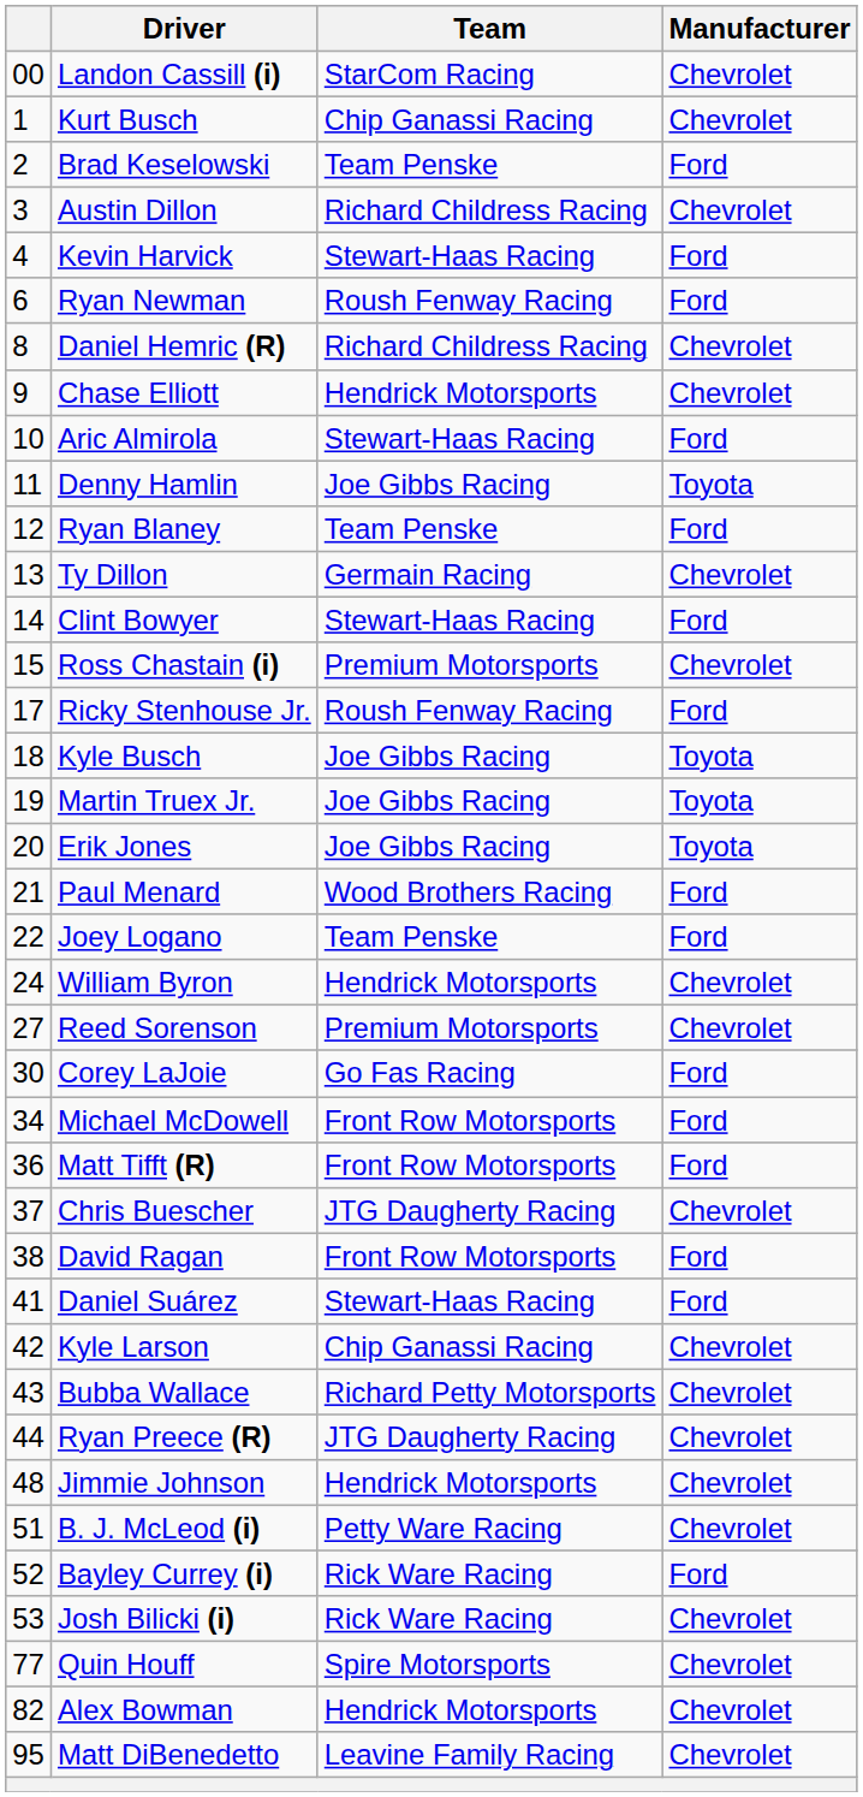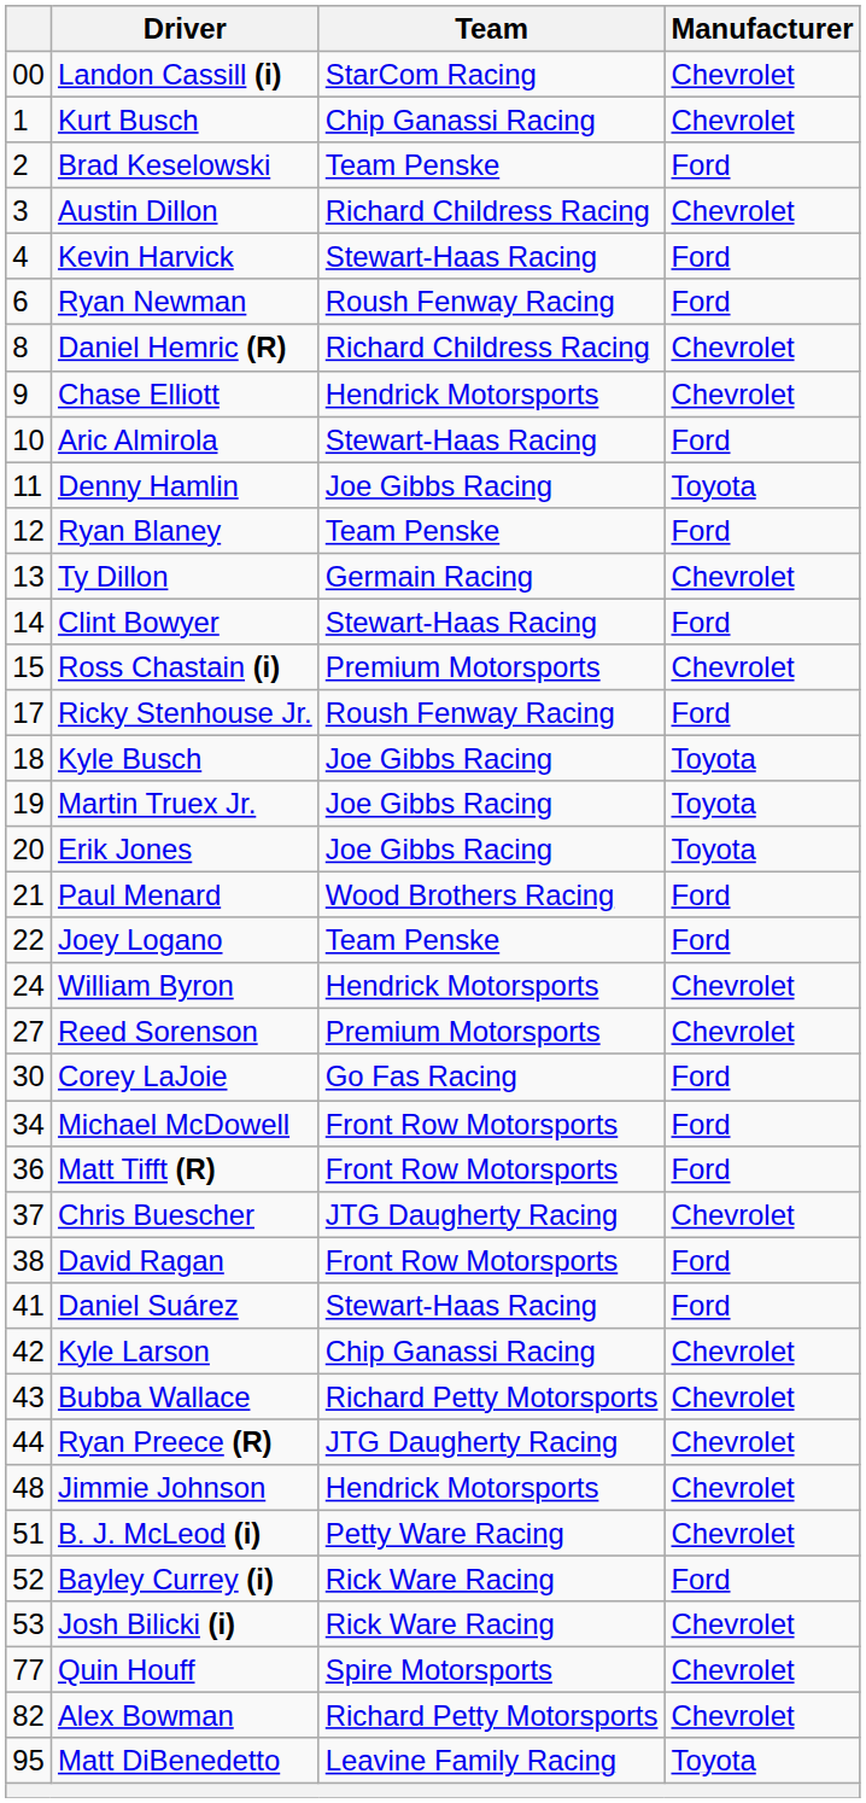Alex Bowman | Team: Hendrick Motorsports -> Richard Petty Motorsports
Matt DiBenedetto | Manufacturer: Chevrolet -> Toyota
